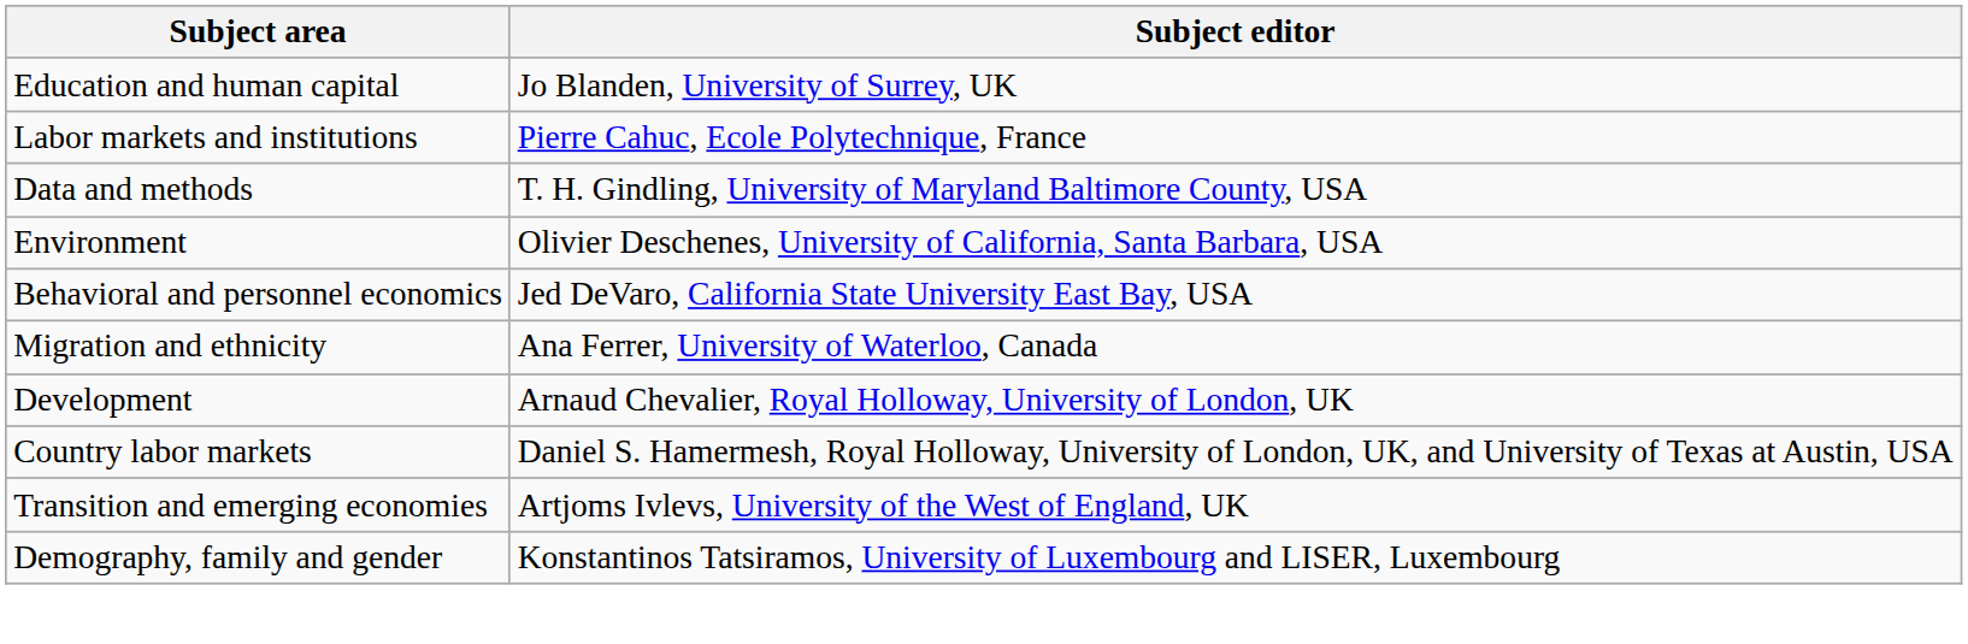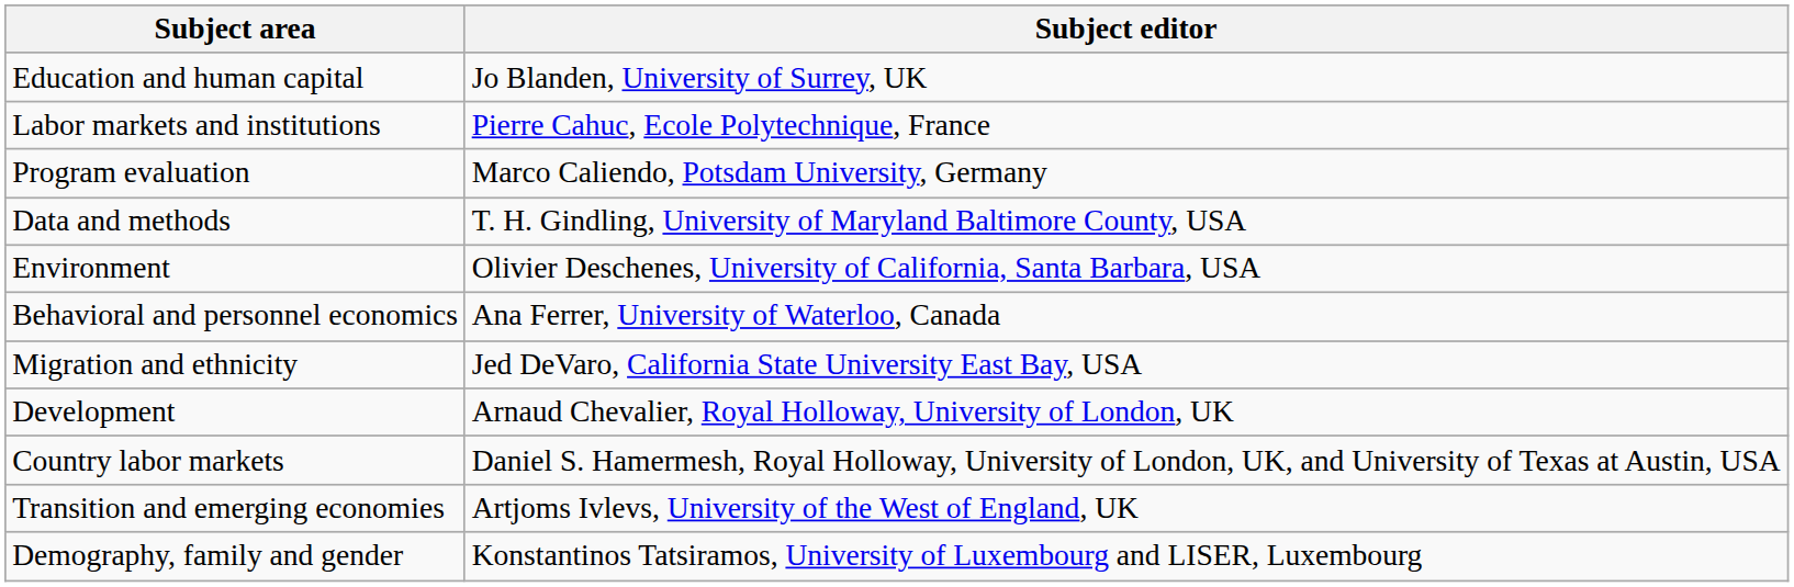+ row: Program evaluation | Marco Caliendo, Potsdam University, Germany
Behavioral and personnel economics | Subject editor: Jed DeVaro, California State University East Bay, USA -> Ana Ferrer, University of Waterloo, Canada
Migration and ethnicity | Subject editor: Ana Ferrer, University of Waterloo, Canada -> Jed DeVaro, California State University East Bay, USA
